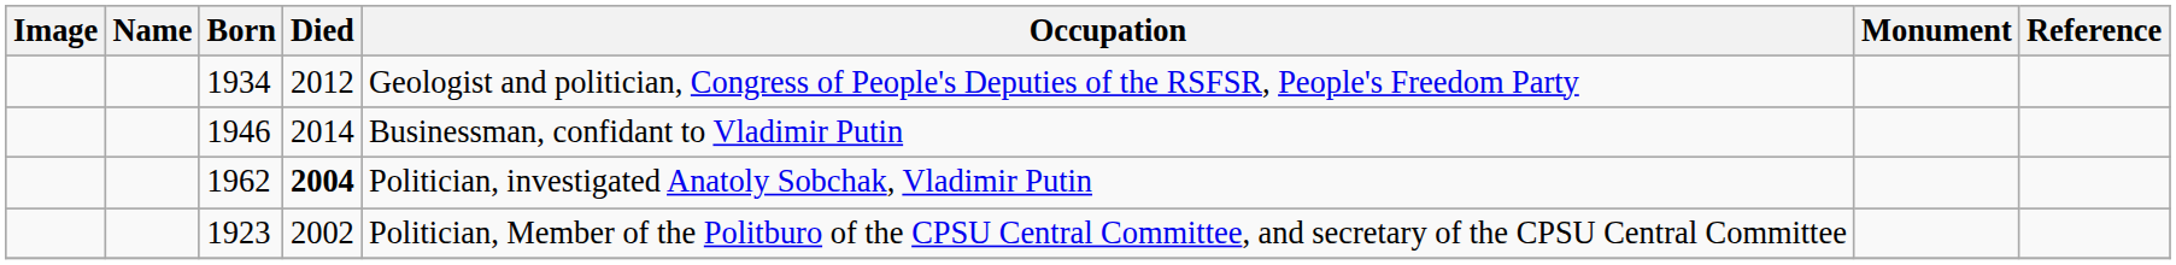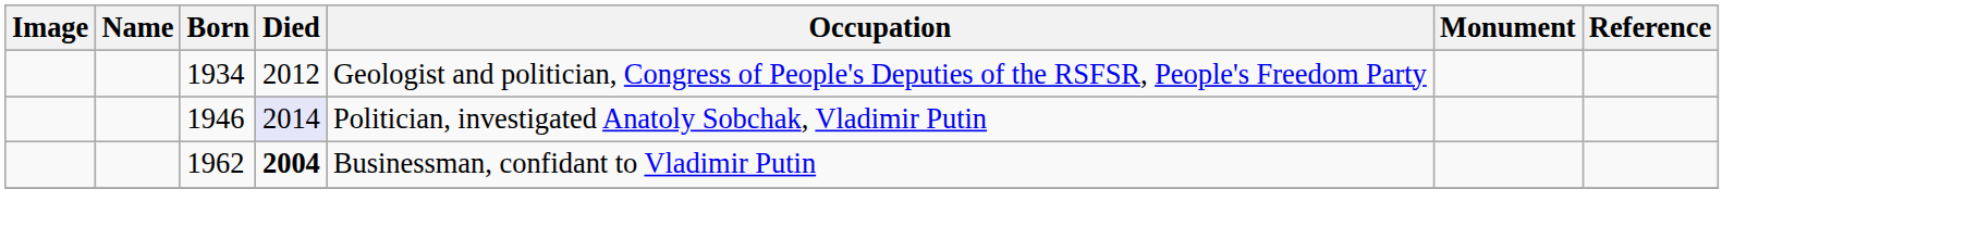1946 | Died: no background -> lavender background
1946 | Occupation: Businessman, confidant to Vladimir Putin -> Politician, investigated Anatoly Sobchak, Vladimir Putin
1962 | Occupation: Politician, investigated Anatoly Sobchak, Vladimir Putin -> Businessman, confidant to Vladimir Putin
- row: 1923 | 2002 | Politician, Member of the Politburo of the CPSU Central Committee, and secretary of the CPSU Central Committee
